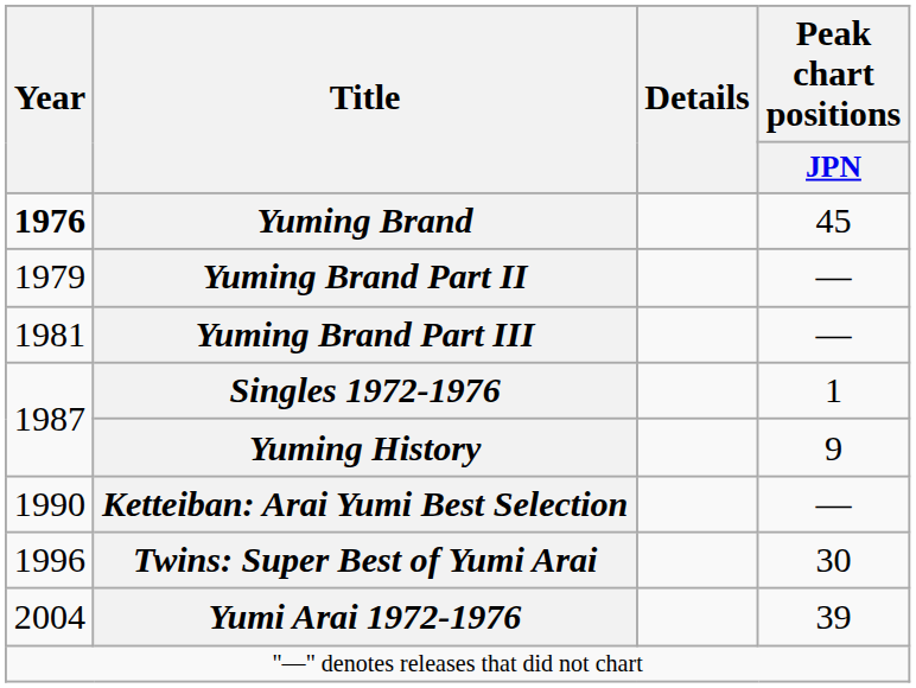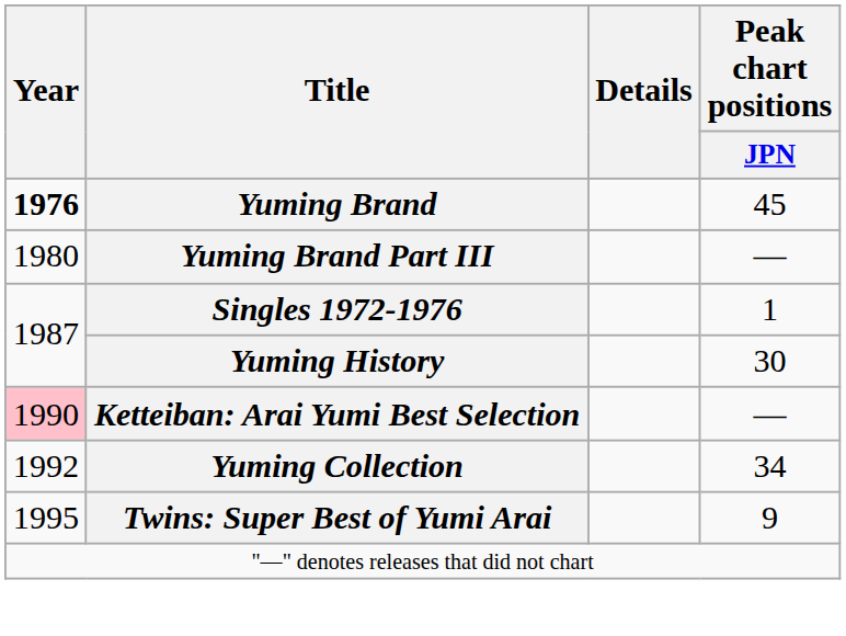- row: 1979 | Yuming Brand Part II | —
Yuming Brand Part III | Year: 1981 -> 1980
Yuming History | Peak chart positions / JPN: 9 -> 30
Ketteiban: Arai Yumi Best Selection | Year: no background -> pink background
+ row: 1992 | Yuming Collection | 34
Twins: Super Best of Yumi Arai | Year: 1996 -> 1995
Twins: Super Best of Yumi Arai | Peak chart positions / JPN: 30 -> 9
- row: 2004 | Yumi Arai 1972-1976 | 39
